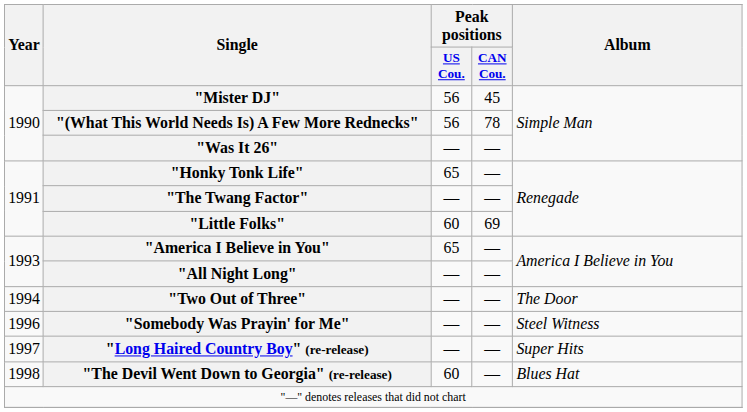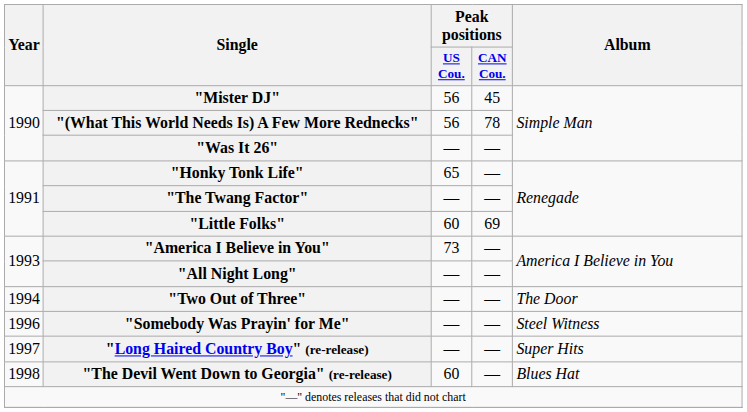"America I Believe in You" | Peak positions / US Cou.: 65 -> 73
